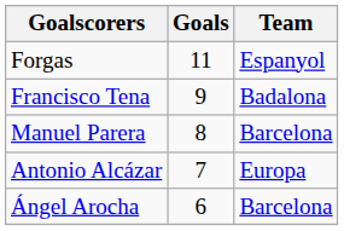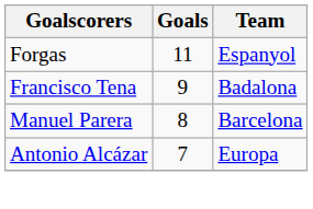- row: Ángel Arocha | 6 | Barcelona
